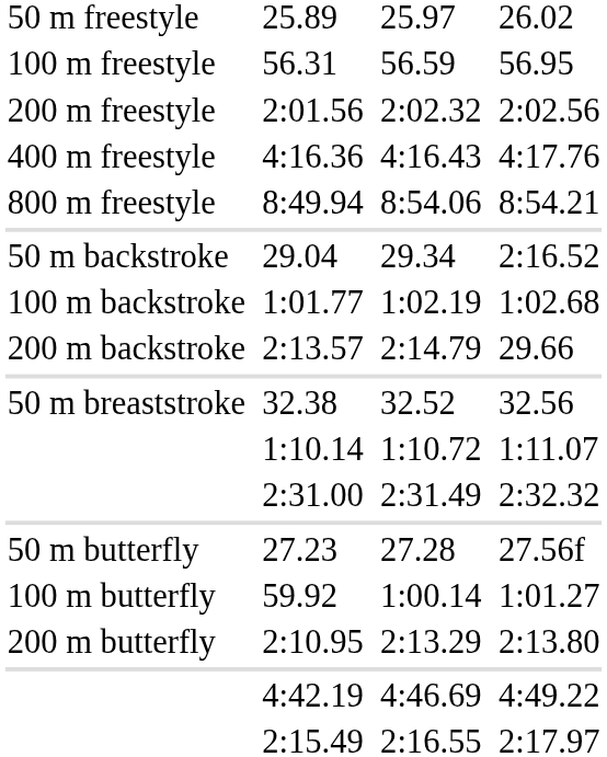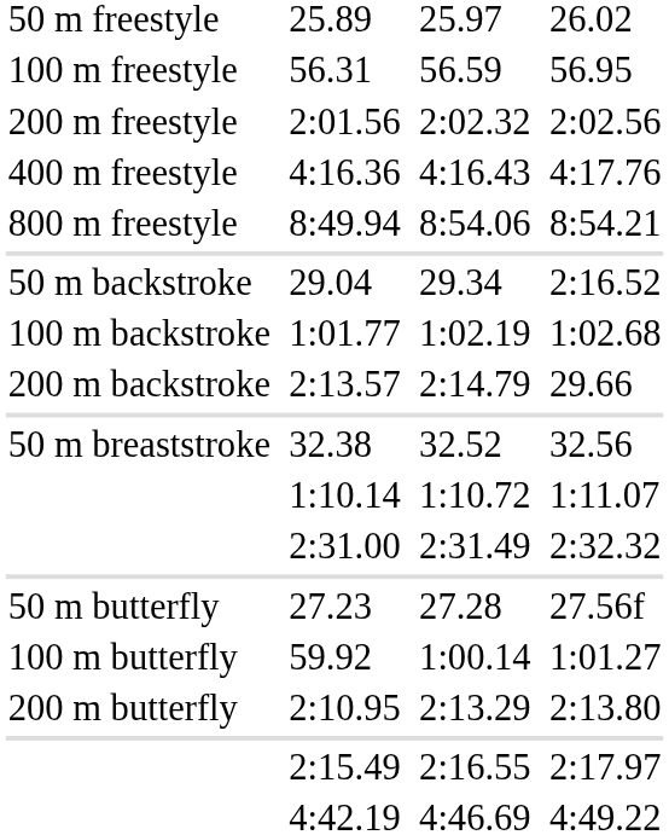rows swapped: 2:15.49 <-> 4:42.19
